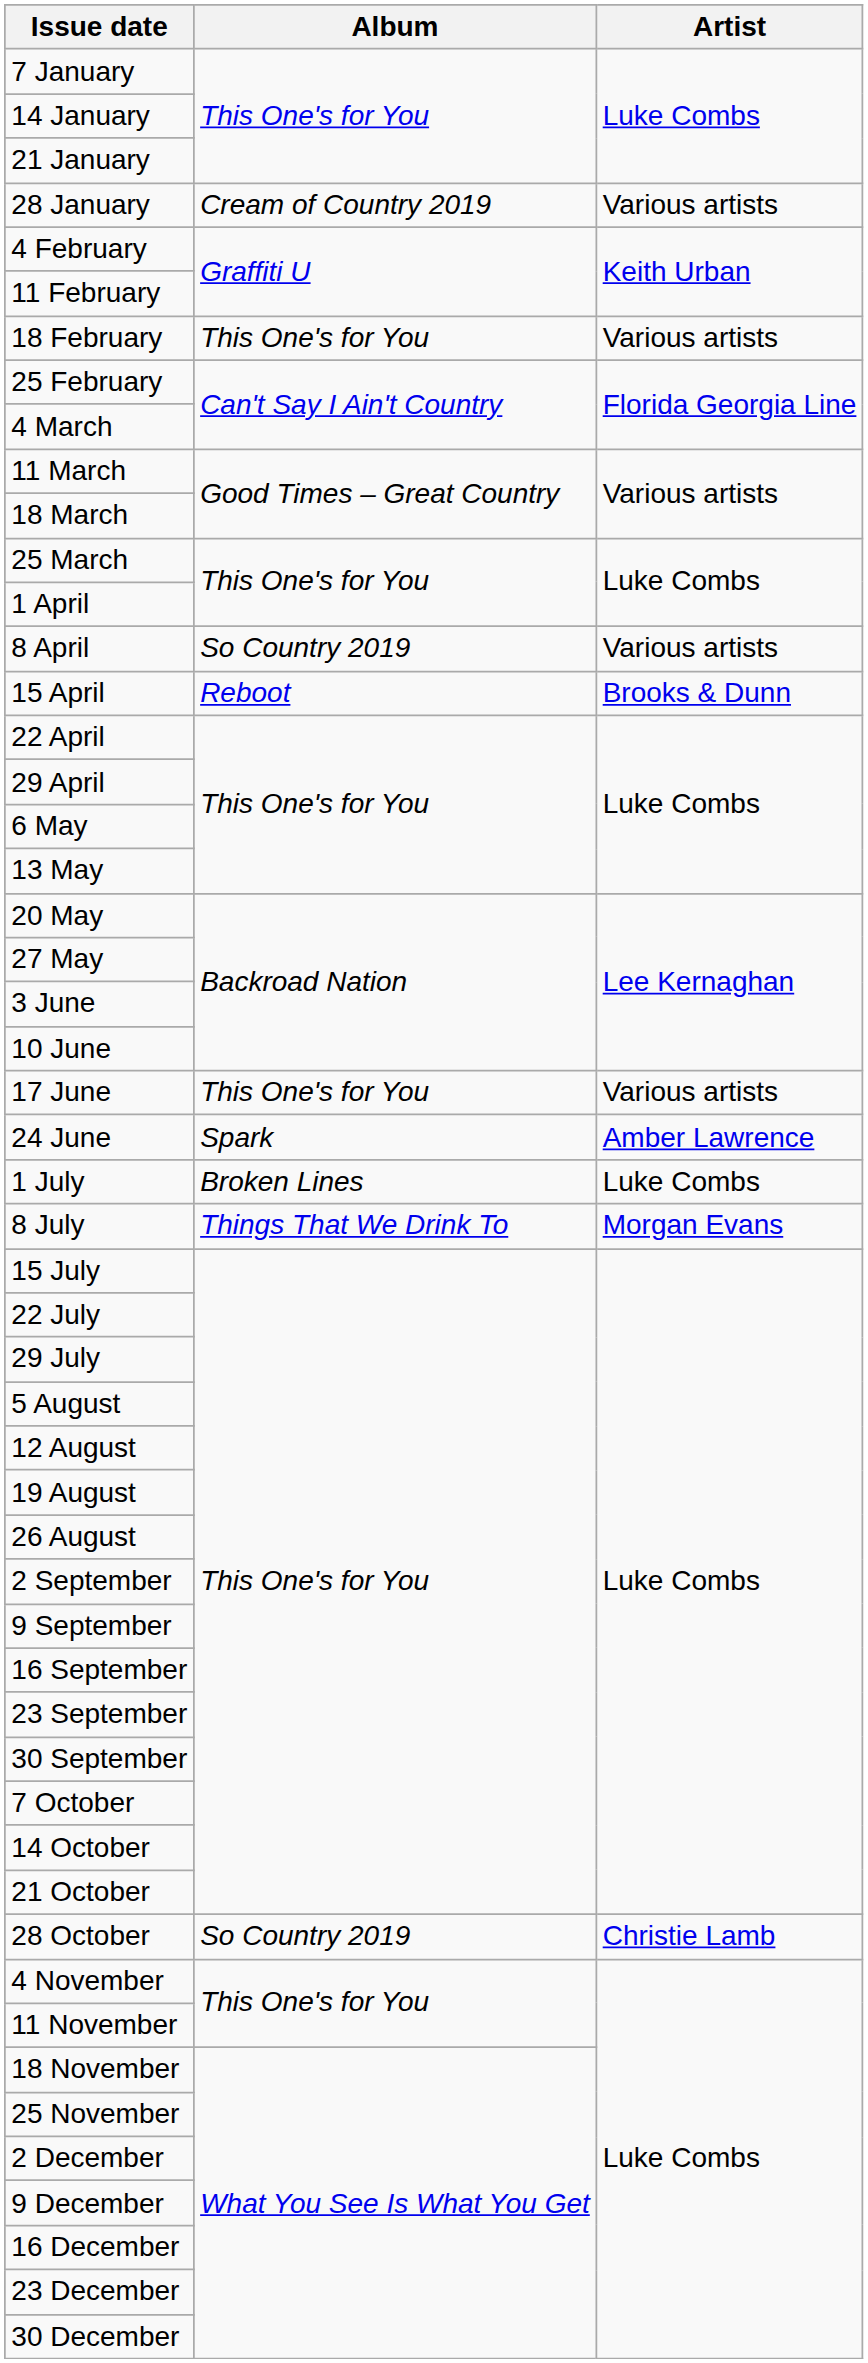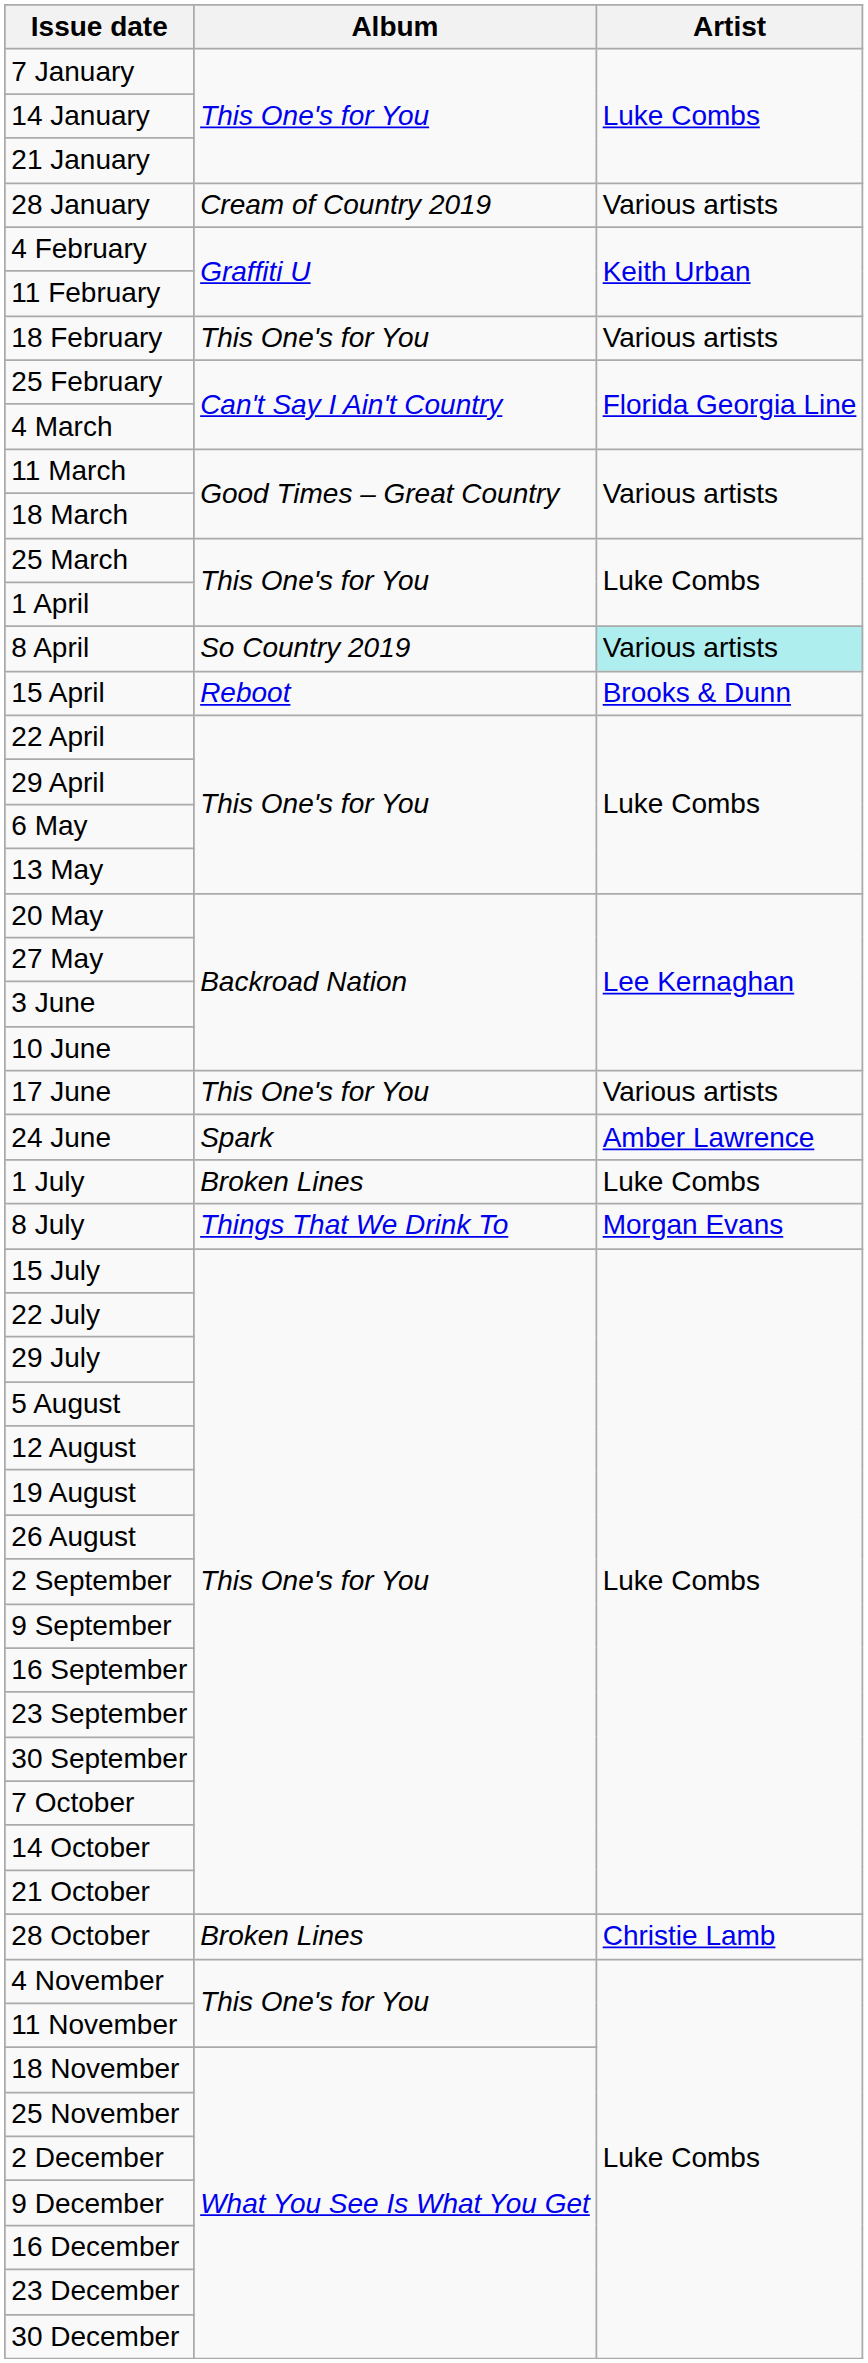8 April | Artist: no background -> paleturquoise background
28 October | Album: So Country 2019 -> Broken Lines
